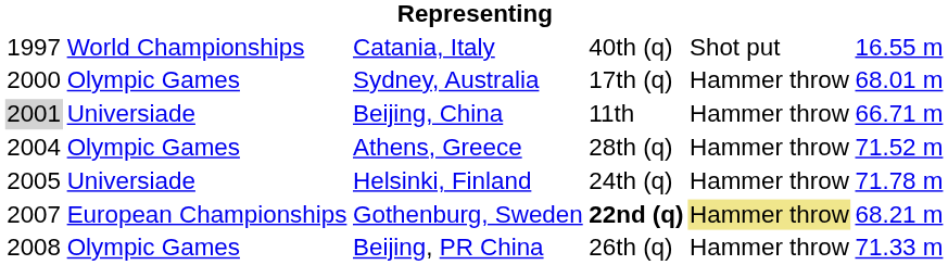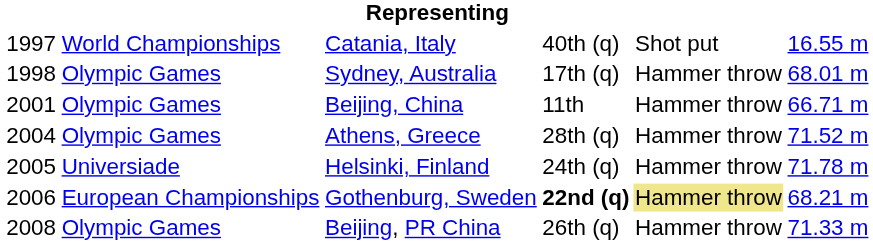Sydney, Australia | column 1: 2000 -> 1998
Beijing, China | column 1: lightgrey background -> no background
Beijing, China | column 2: Universiade -> Olympic Games
Gothenburg, Sweden | column 1: 2007 -> 2006
